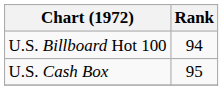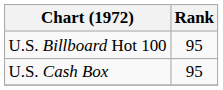U.S. Billboard Hot 100 | Rank: 94 -> 95
